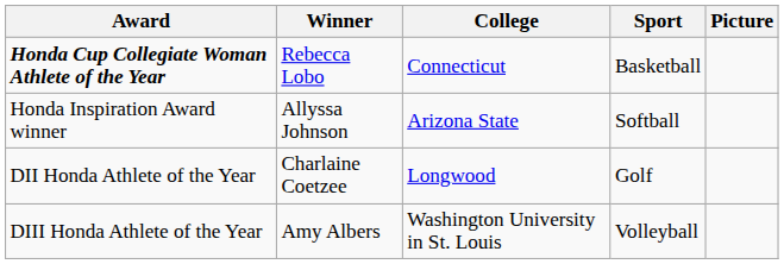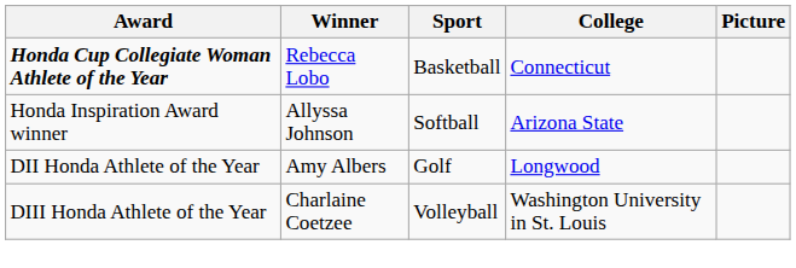columns swapped: Sport <-> College
DII Honda Athlete of the Year | Winner: Charlaine Coetzee -> Amy Albers
DIII Honda Athlete of the Year | Winner: Amy Albers -> Charlaine Coetzee
